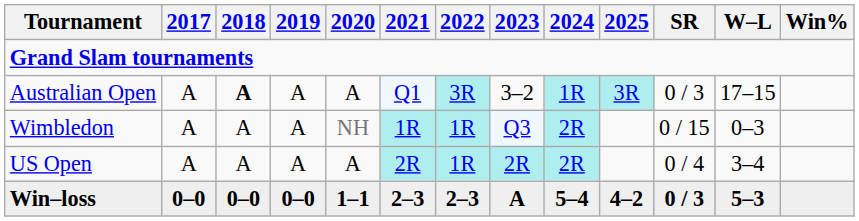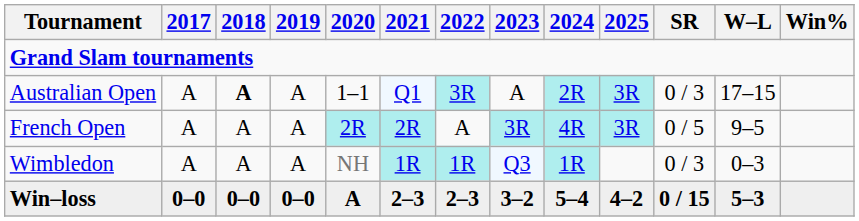Australian Open | 2020: A -> 1–1
Australian Open | 2023: 3–2 -> A
Australian Open | 2024: 1R -> 2R
+ row: French Open | A | A | A | 2R | 2R | A | 3R | 4R | 3R | 0 / 5 | 9–5
Wimbledon | 2024: 2R -> 1R
Wimbledon | SR: 0 / 15 -> 0 / 3
- row: US Open | A | A | A | A | 2R | 1R | 2R | 2R | 0 / 4 | 3–4
Win–loss | 2020: 1–1 -> A
Win–loss | 2023: A -> 3–2
Win–loss | SR: 0 / 3 -> 0 / 15
